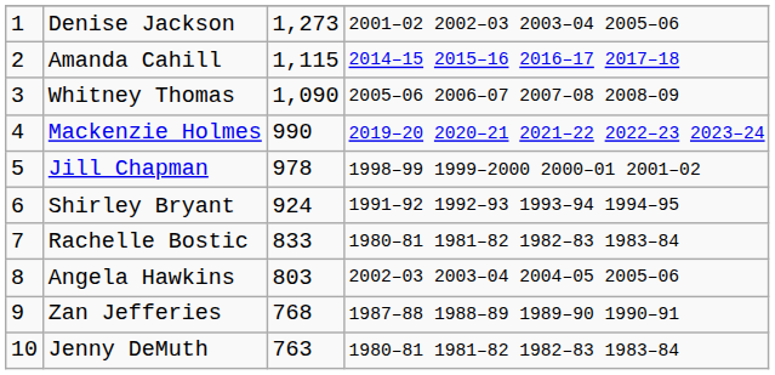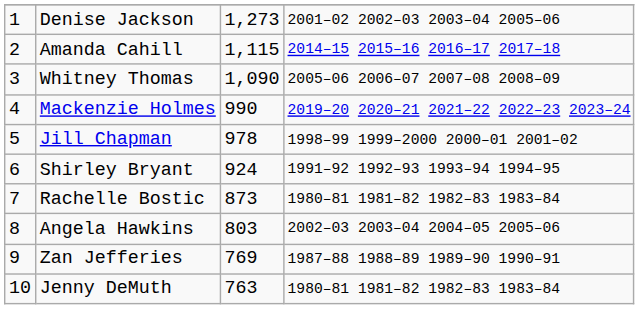Rachelle Bostic | column 3: 833 -> 873
Zan Jefferies | column 3: 768 -> 769
